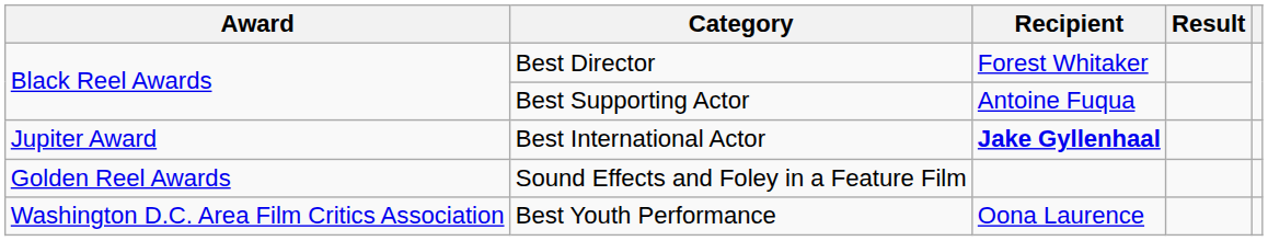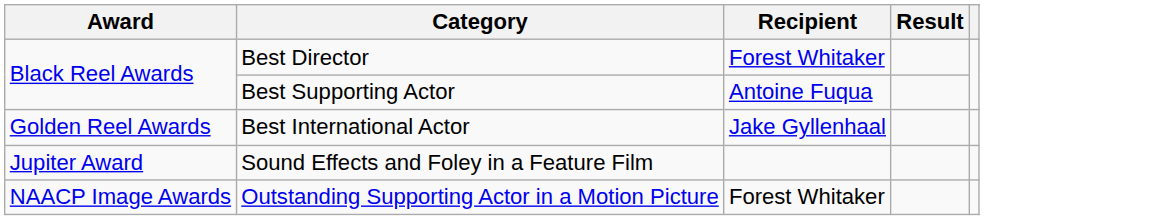Best International Actor | Award: Jupiter Award -> Golden Reel Awards
Best International Actor | Recipient: bold -> normal
Sound Effects and Foley in a Feature Film | Award: Golden Reel Awards -> Jupiter Award
+ row: NAACP Image Awards | Outstanding Supporting Actor in a Motion Picture | Forest Whitaker
- row: Washington D.C. Area Film Critics Association | Best Youth Performance | Oona Laurence
